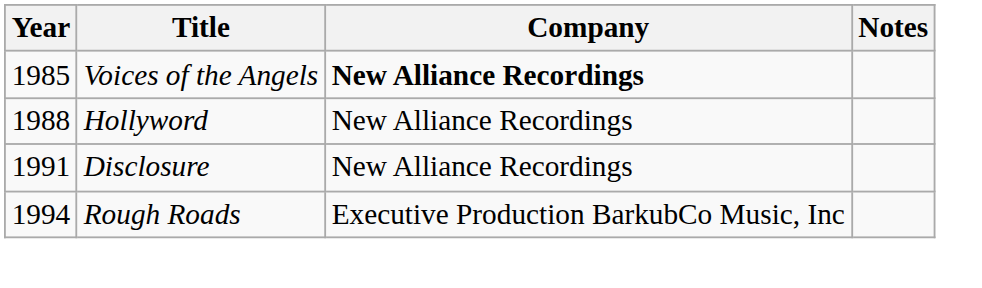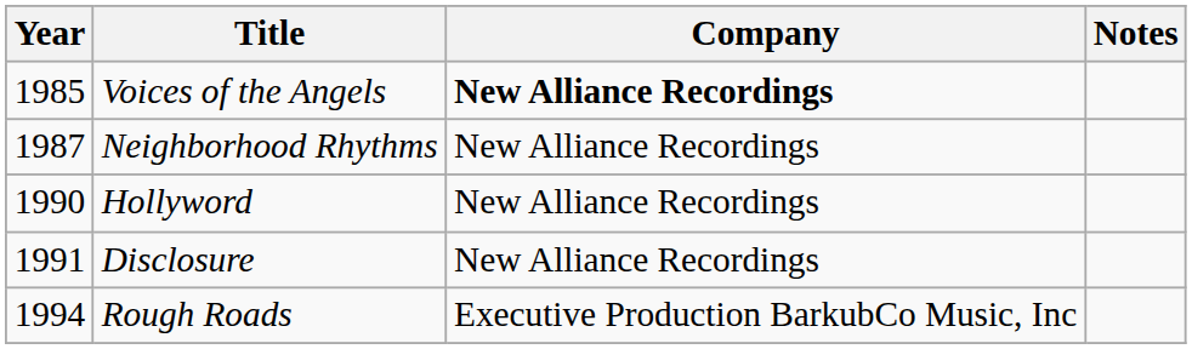+ row: 1987 | Neighborhood Rhythms | New Alliance Recordings
Hollyword | Year: 1988 -> 1990
